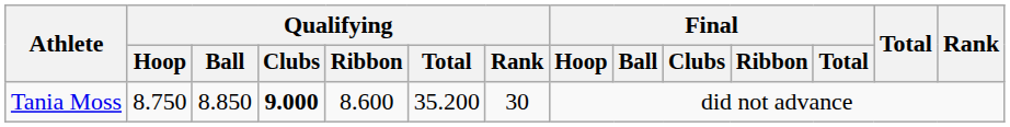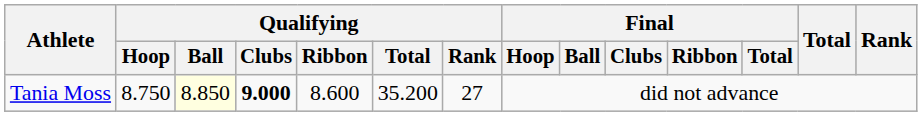Tania Moss | Qualifying / Ball: no background -> lightyellow background
Tania Moss | Qualifying / Rank: 30 -> 27
